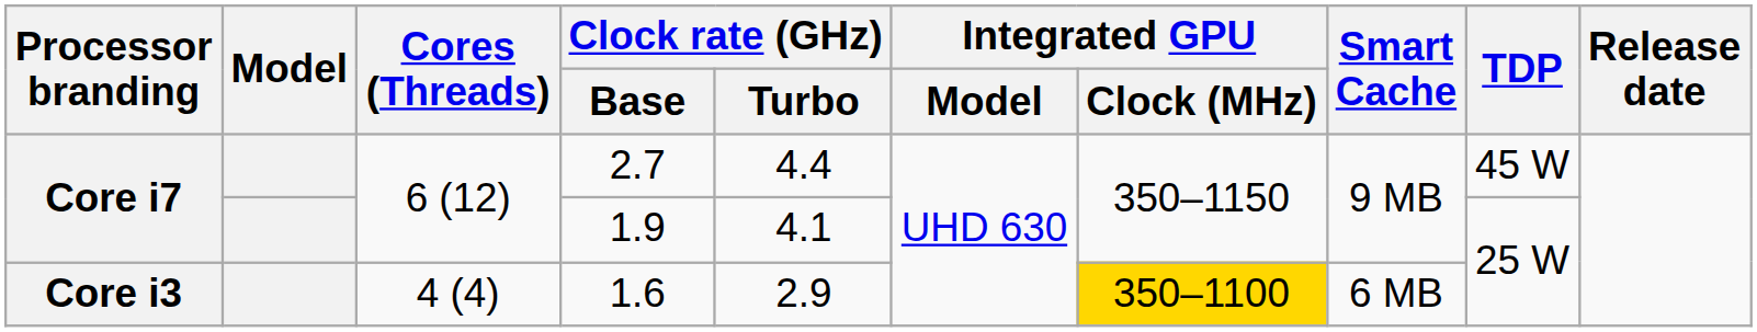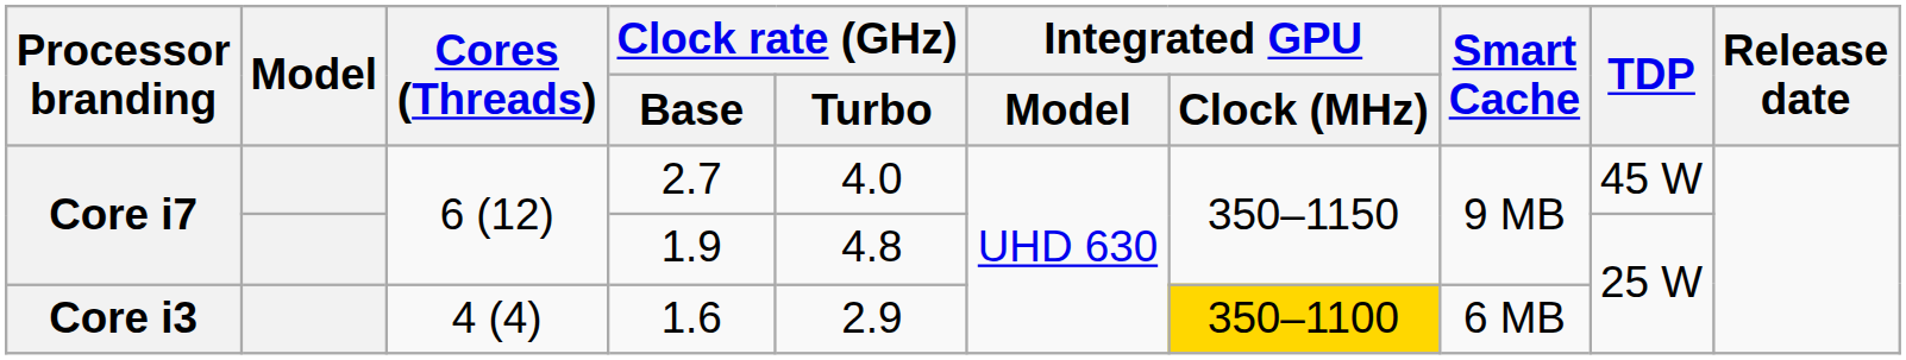2.7 | Clock rate (GHz) / Turbo: 4.4 -> 4.0
1.9 | Clock rate (GHz) / Turbo: 4.1 -> 4.8
